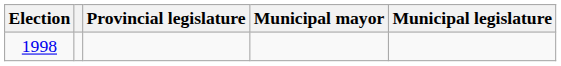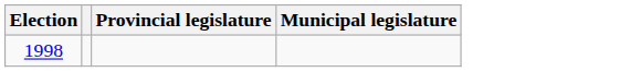- column: Municipal mayor
